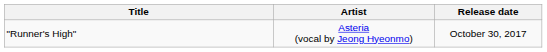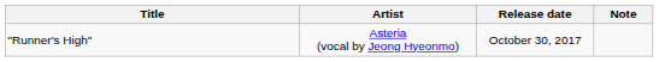+ column: Note
